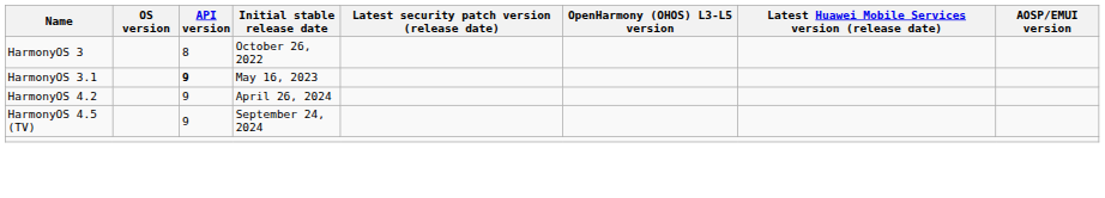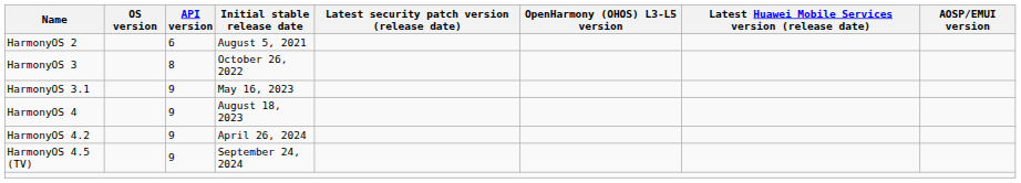+ row: HarmonyOS 2 | 6 | August 5, 2021
HarmonyOS 3.1 | API version: bold -> normal
+ row: HarmonyOS 4 | 9 | August 18, 2023
